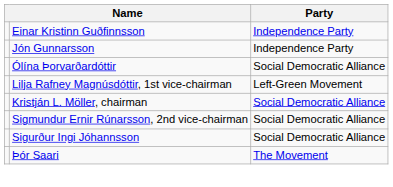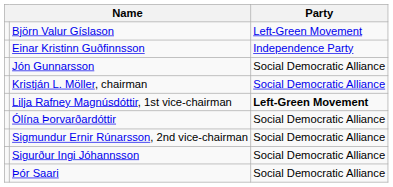+ row: Björn Valur Gíslason | Left-Green Movement
Jón Gunnarsson | Party: Independence Party -> Social Democratic Alliance
rows swapped: Kristján L. Möller, chairman <-> Ólína Þorvarðardóttir
Lilja Rafney Magnúsdóttir, 1st vice-chairman | Party: normal -> bold
Þór Saari | Party: The Movement -> Social Democratic Alliance
